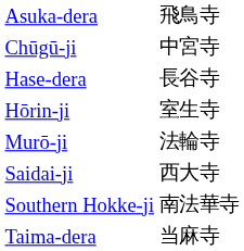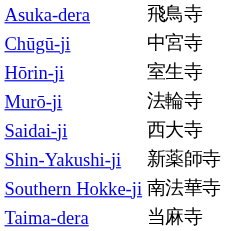- row: Hase-dera | 長谷寺
+ row: Shin-Yakushi-ji | 新薬師寺
